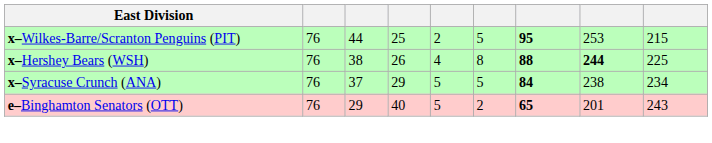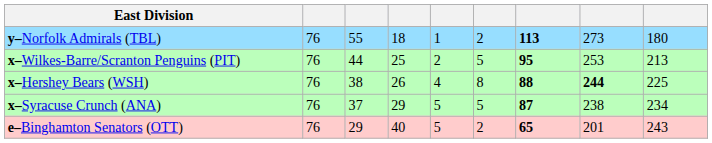+ row: y–Norfolk Admirals (TBL) | 76 | 55 | 18 | 1 | 2 | 113 | 273 | 180
x–Wilkes-Barre/Scranton Penguins (PIT) | column 9: 215 -> 213
x–Syracuse Crunch (ANA) | column 7: 84 -> 87
